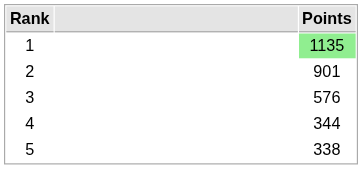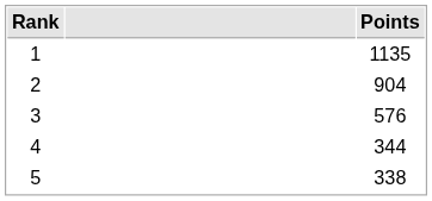1 | Points: lightgreen background -> no background
2 | Points: 901 -> 904
